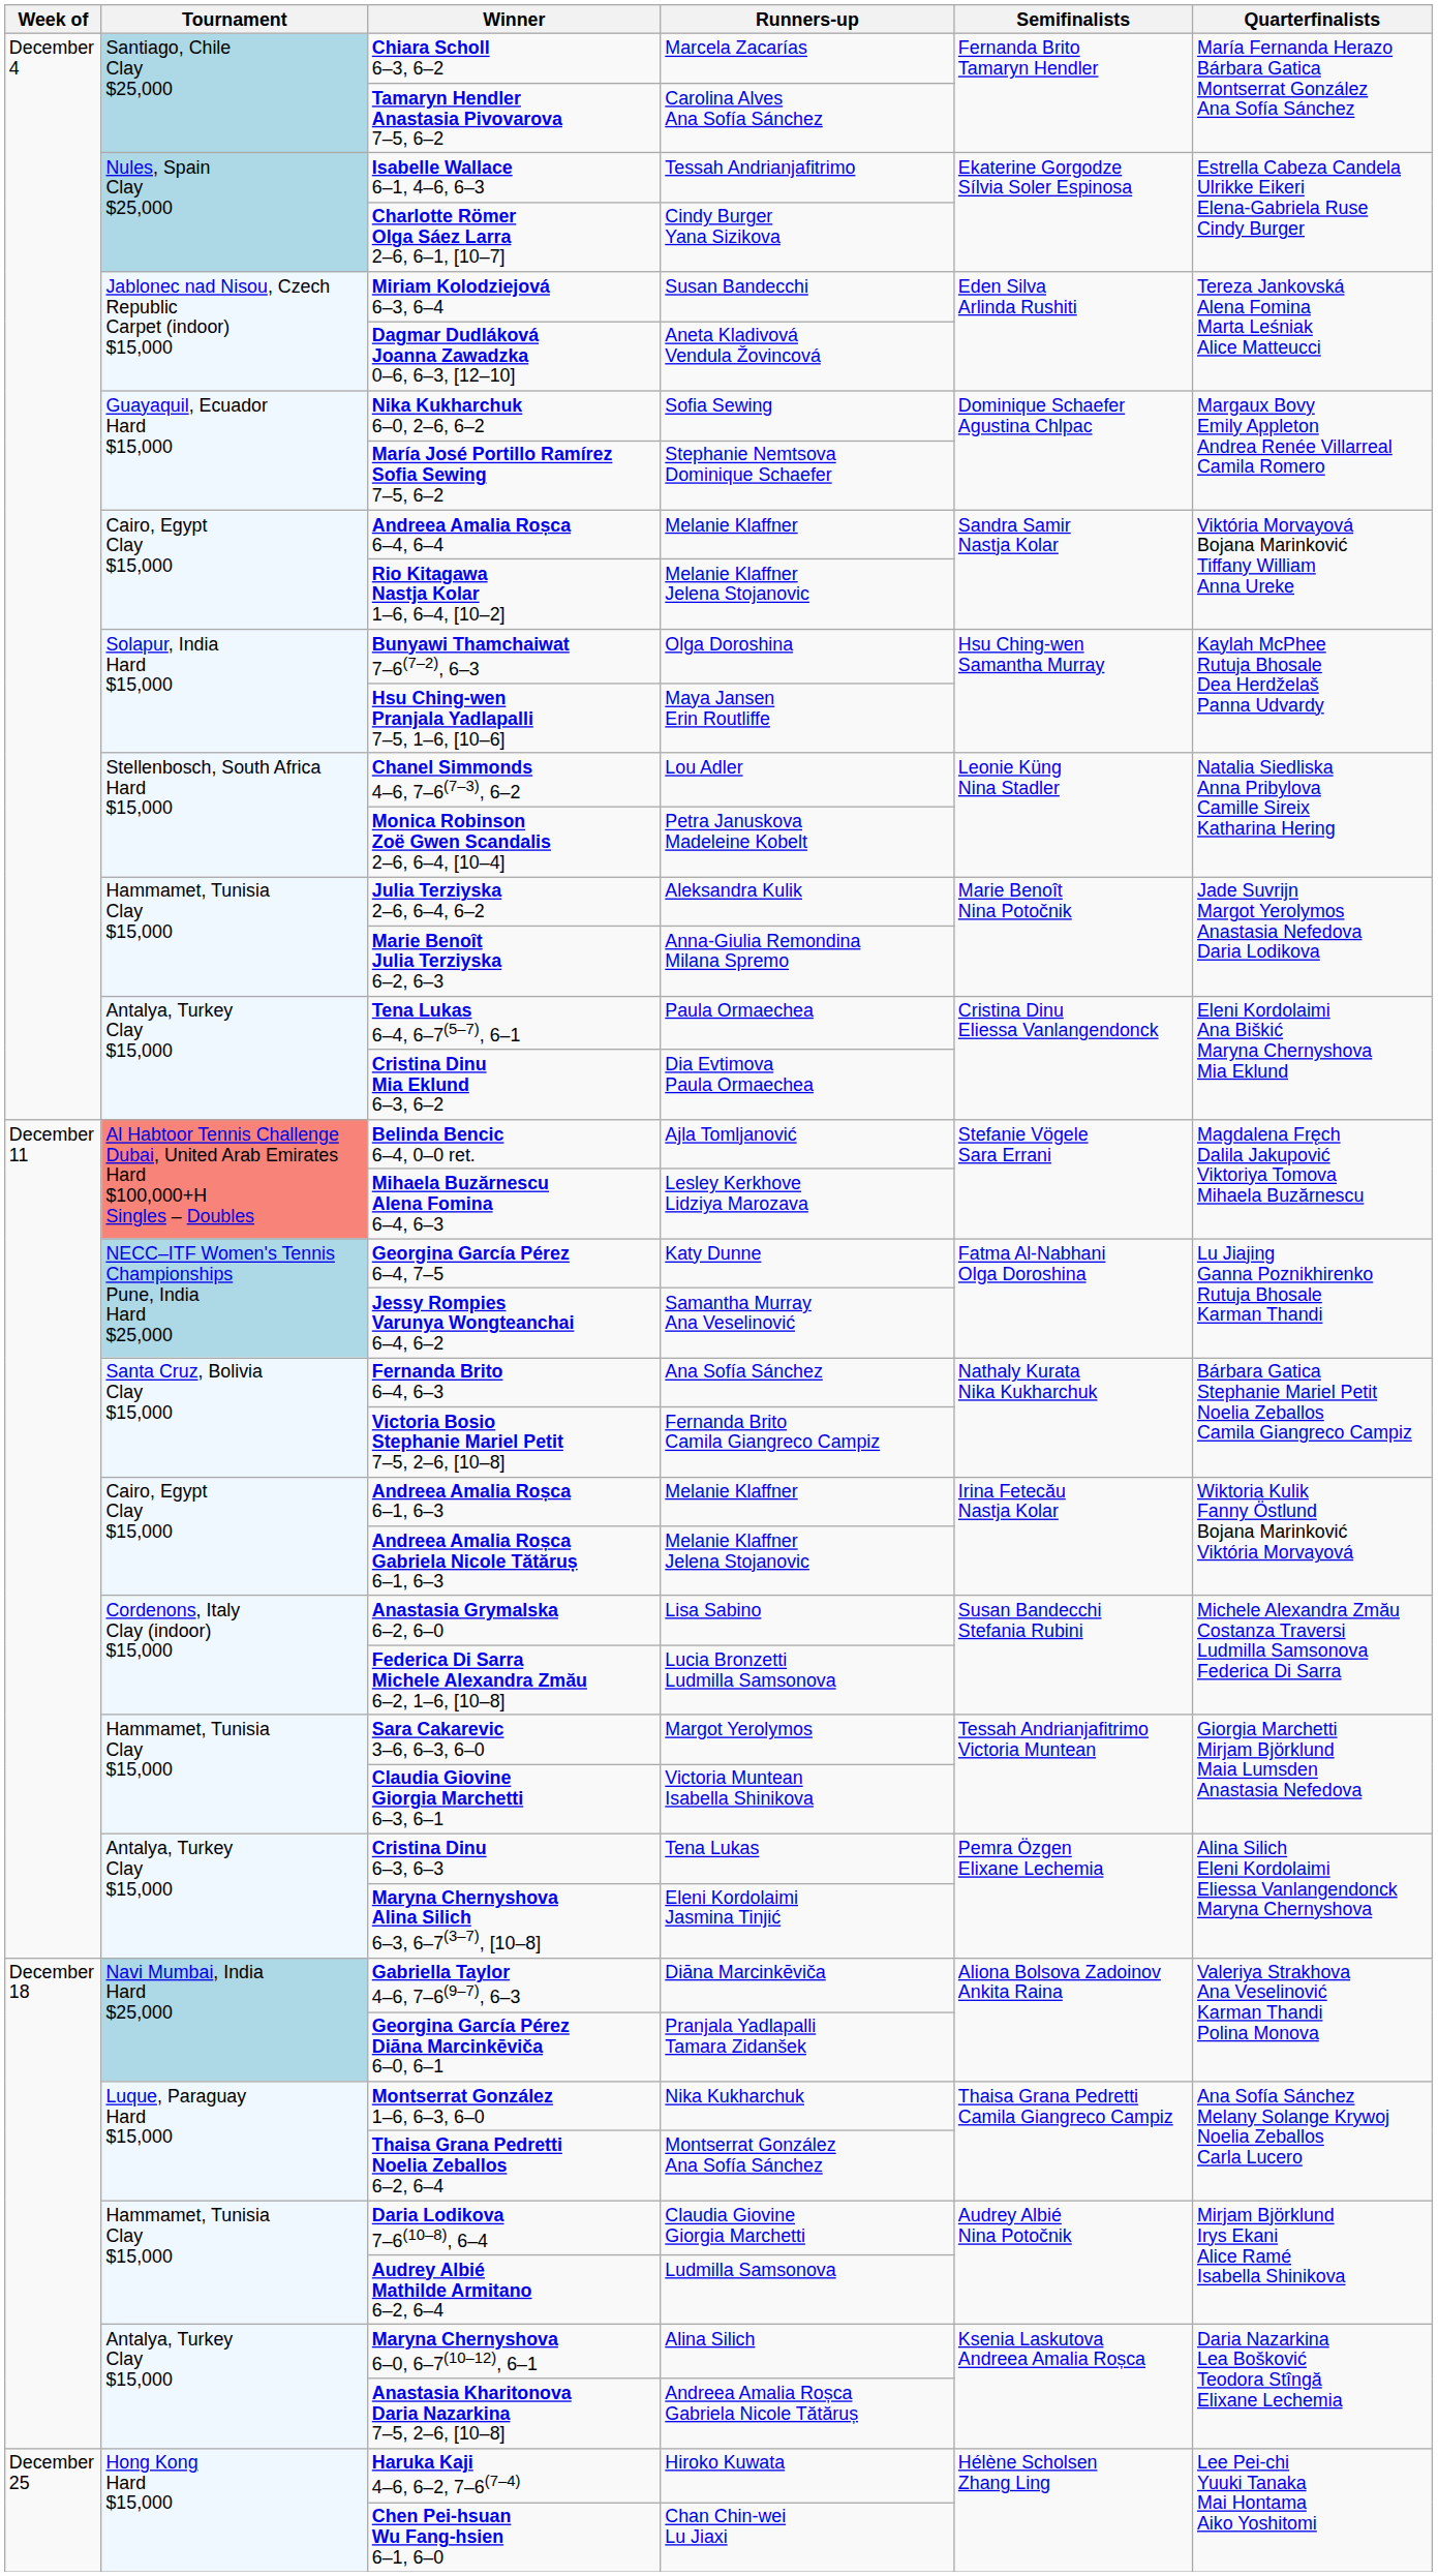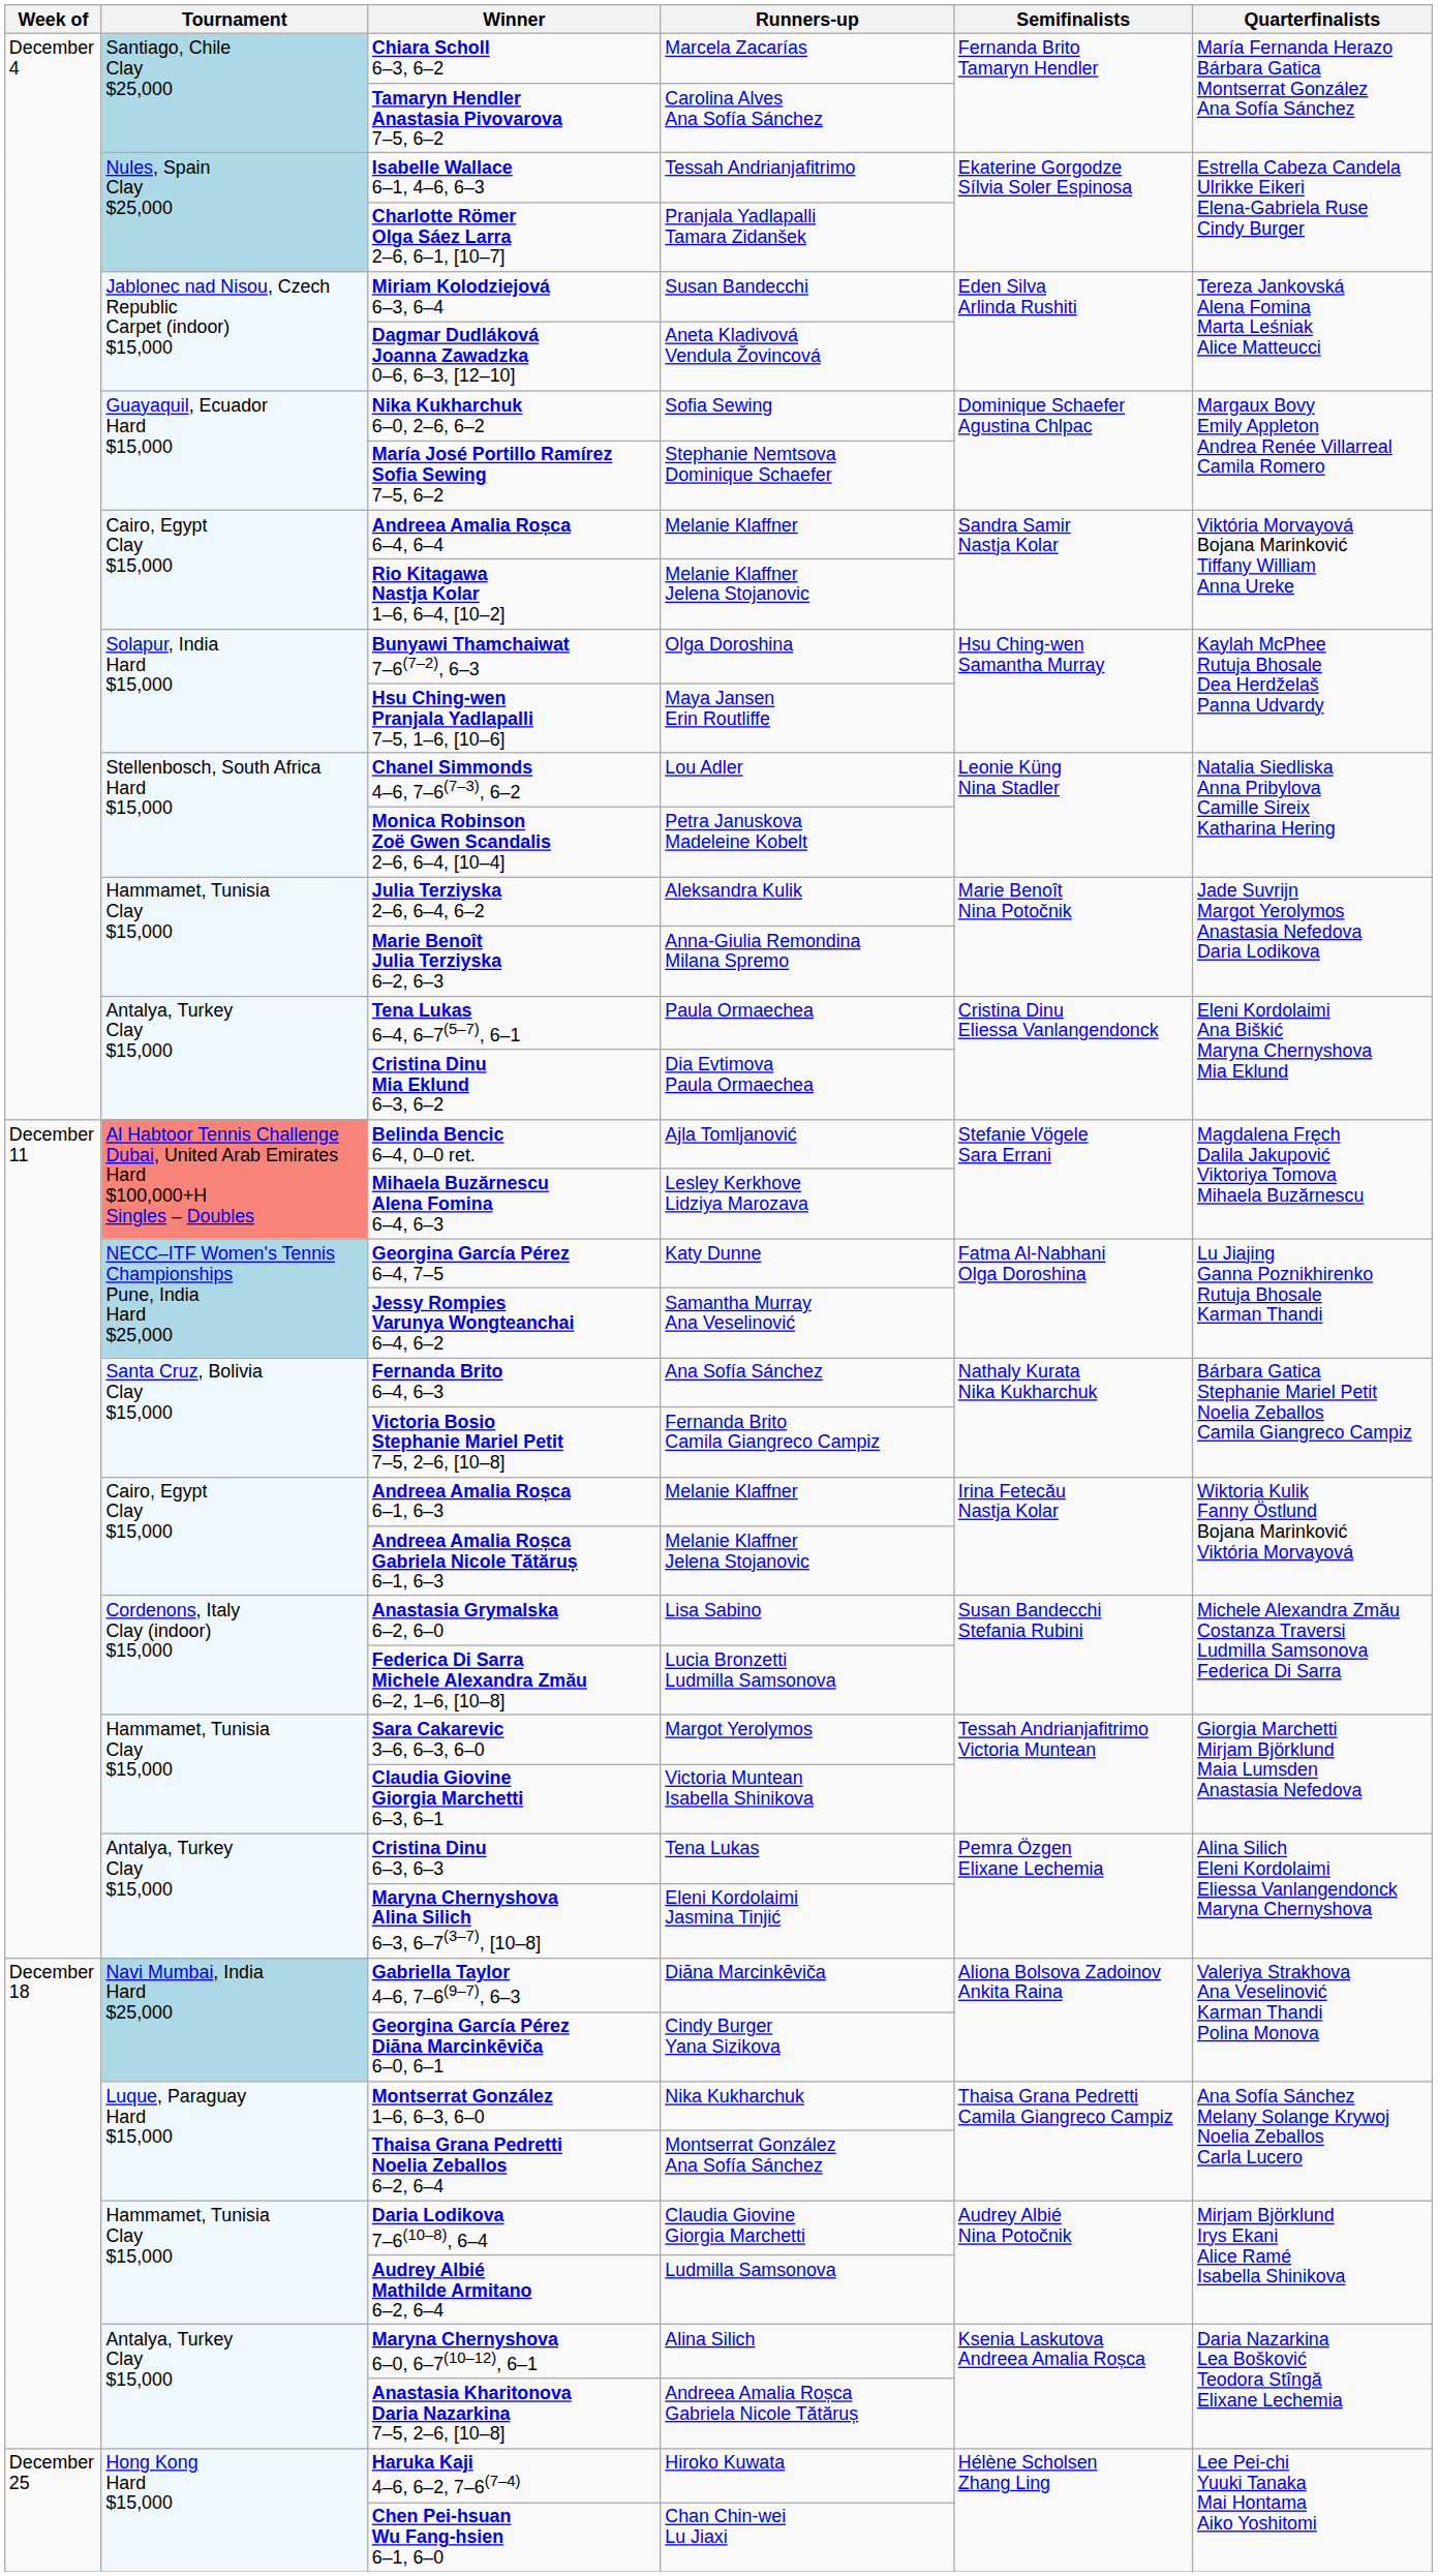Charlotte Römer Olga Sáez Larra 2–6, 6–1, [10–7] | Runners-up: Cindy Burger Yana Sizikova -> Pranjala Yadlapalli Tamara Zidanšek
Georgina García Pérez Diāna Marcinkēviča 6–0, 6–1 | Runners-up: Pranjala Yadlapalli Tamara Zidanšek -> Cindy Burger Yana Sizikova
